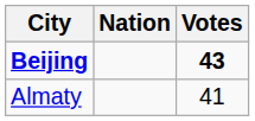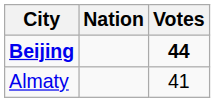Beijing | Votes: 43 -> 44
